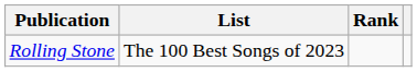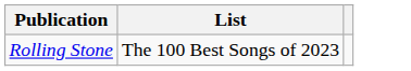- column: Rank
